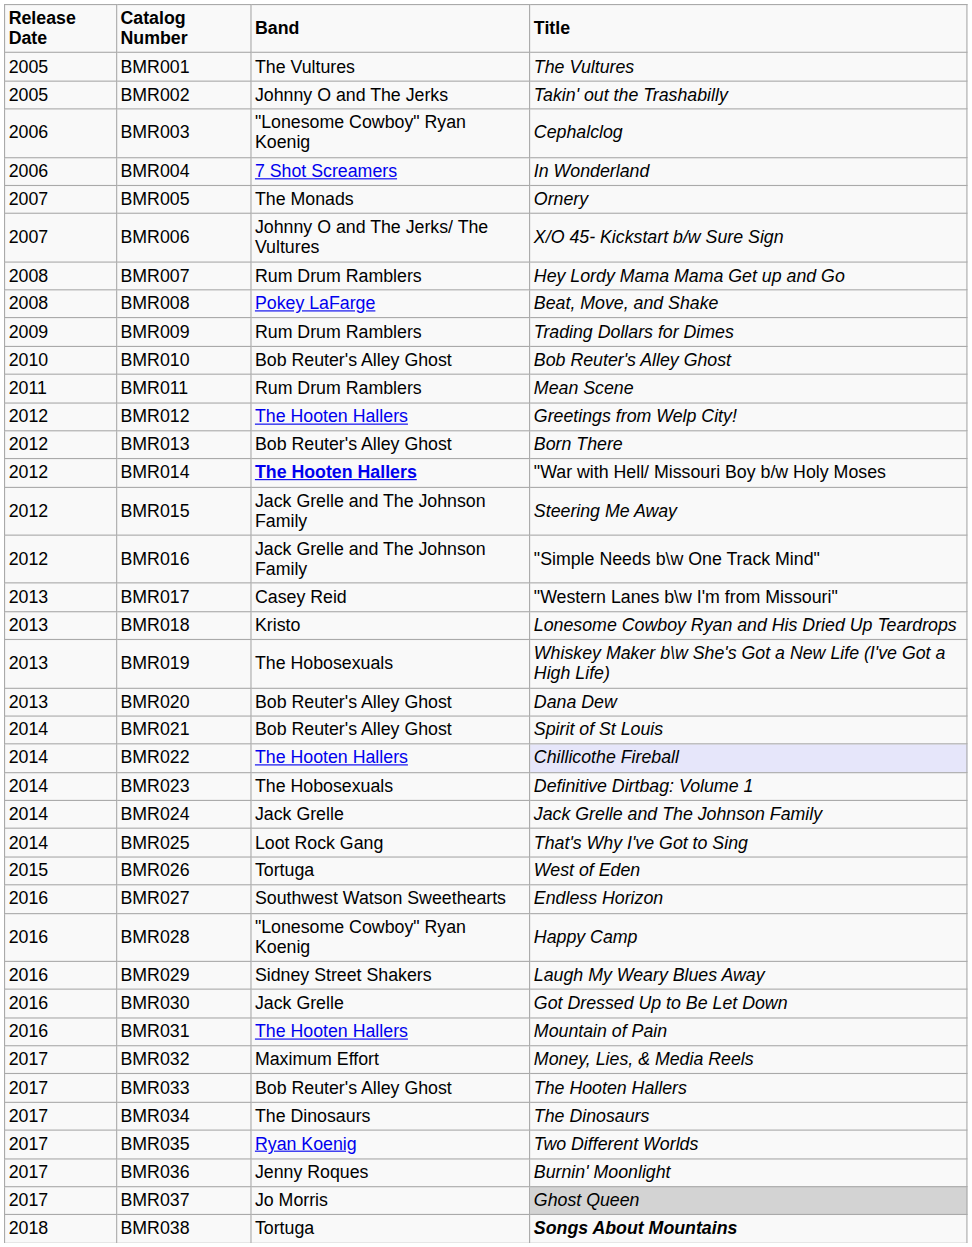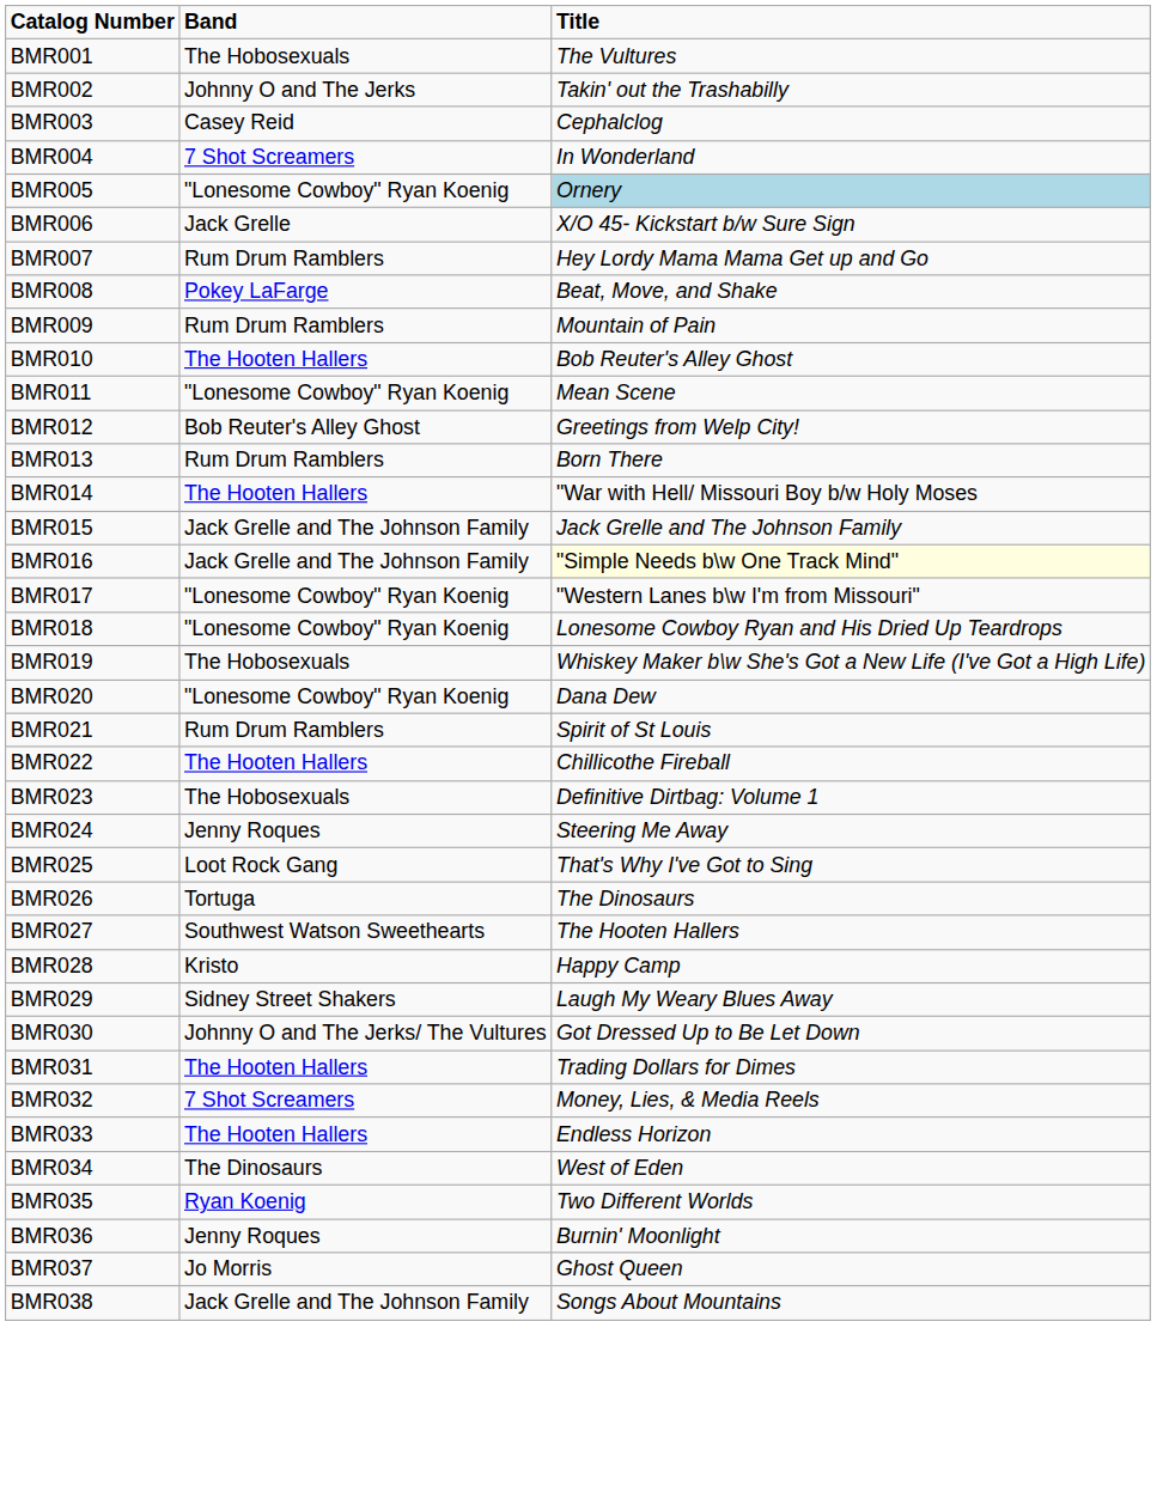- column: Release Date | 2005 | 2005 | 2006 | 2006 | 2007 | 2007 | 2008 | 2008 | 2009 | 2010 | 2011 | 2012 | 2012 | 2012 | 2012 | 2012 | 2013 | 2013 | 2013 | 2013 | 2014 | 2014 | 2014 | 2014 | 2014 | 2015 | 2016 | 2016 | 2016 | 2016 | 2016 | 2017 | 2017 | 2017 | 2017 | 2017 | 2017 | 2018
BMR001 | Band: The Vultures -> The Hobosexuals
BMR003 | Band: "Lonesome Cowboy" Ryan Koenig -> Casey Reid
BMR005 | Band: The Monads -> "Lonesome Cowboy" Ryan Koenig
BMR005 | Title: no background -> lightblue background
BMR006 | Band: Johnny O and The Jerks/ The Vultures -> Jack Grelle
BMR009 | Title: Trading Dollars for Dimes -> Mountain of Pain
BMR010 | Band: Bob Reuter's Alley Ghost -> The Hooten Hallers
BMR011 | Band: Rum Drum Ramblers -> "Lonesome Cowboy" Ryan Koenig
BMR012 | Band: The Hooten Hallers -> Bob Reuter's Alley Ghost
BMR013 | Band: Bob Reuter's Alley Ghost -> Rum Drum Ramblers
BMR014 | Band: bold -> normal
BMR015 | Title: Steering Me Away -> Jack Grelle and The Johnson Family
BMR016 | Title: no background -> lightyellow background
BMR017 | Band: Casey Reid -> "Lonesome Cowboy" Ryan Koenig
BMR018 | Band: Kristo -> "Lonesome Cowboy" Ryan Koenig
BMR020 | Band: Bob Reuter's Alley Ghost -> "Lonesome Cowboy" Ryan Koenig
BMR021 | Band: Bob Reuter's Alley Ghost -> Rum Drum Ramblers
BMR022 | Title: lavender background -> no background
BMR024 | Band: Jack Grelle -> Jenny Roques
BMR024 | Title: Jack Grelle and The Johnson Family -> Steering Me Away
BMR026 | Title: West of Eden -> The Dinosaurs
BMR027 | Title: Endless Horizon -> The Hooten Hallers
BMR028 | Band: "Lonesome Cowboy" Ryan Koenig -> Kristo
BMR030 | Band: Jack Grelle -> Johnny O and The Jerks/ The Vultures
BMR031 | Title: Mountain of Pain -> Trading Dollars for Dimes
BMR032 | Band: Maximum Effort -> 7 Shot Screamers
BMR033 | Band: Bob Reuter's Alley Ghost -> The Hooten Hallers
BMR033 | Title: The Hooten Hallers -> Endless Horizon
BMR034 | Title: The Dinosaurs -> West of Eden
BMR037 | Title: lightgrey background -> no background
BMR038 | Band: Tortuga -> Jack Grelle and The Johnson Family
BMR038 | Title: bold -> normal
